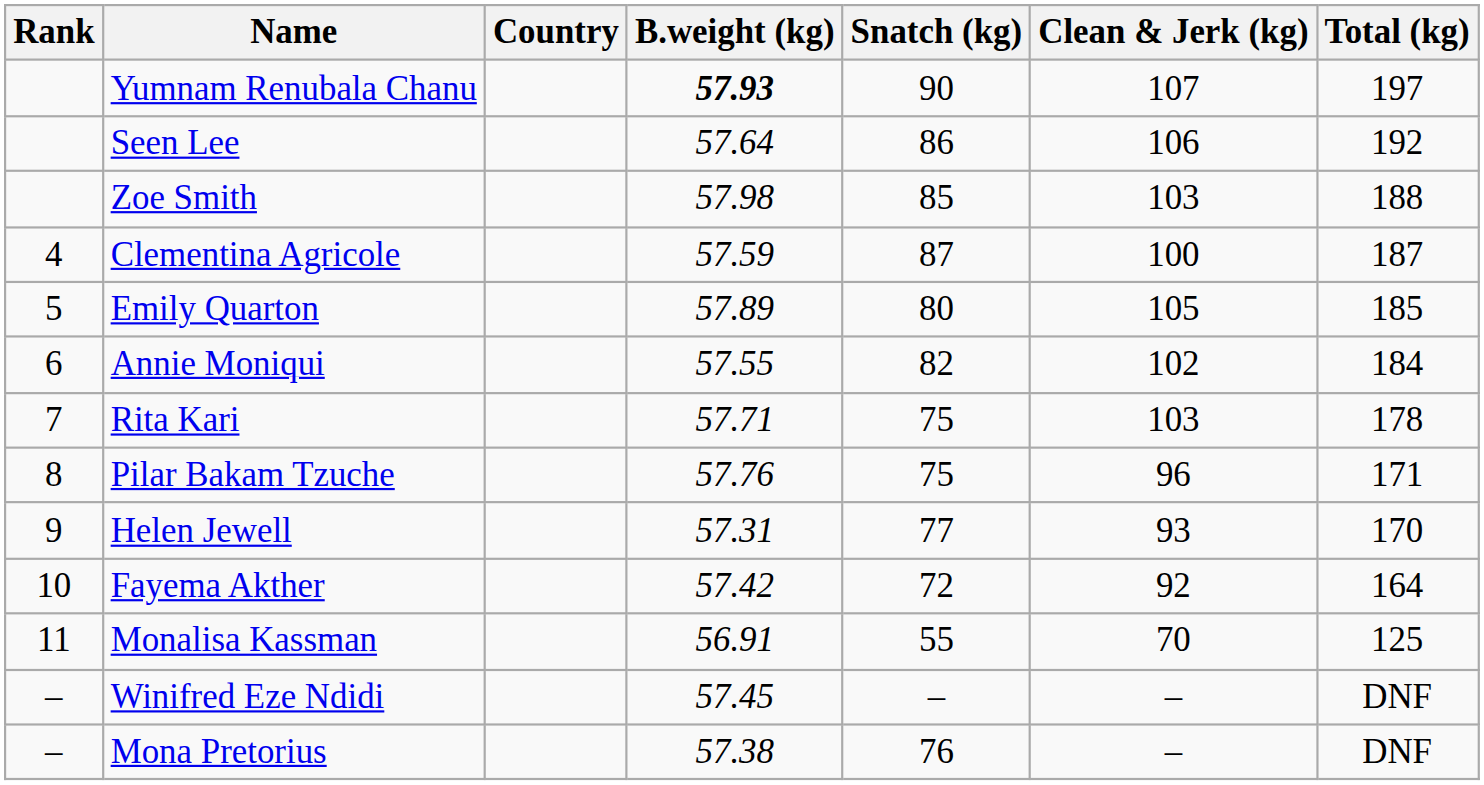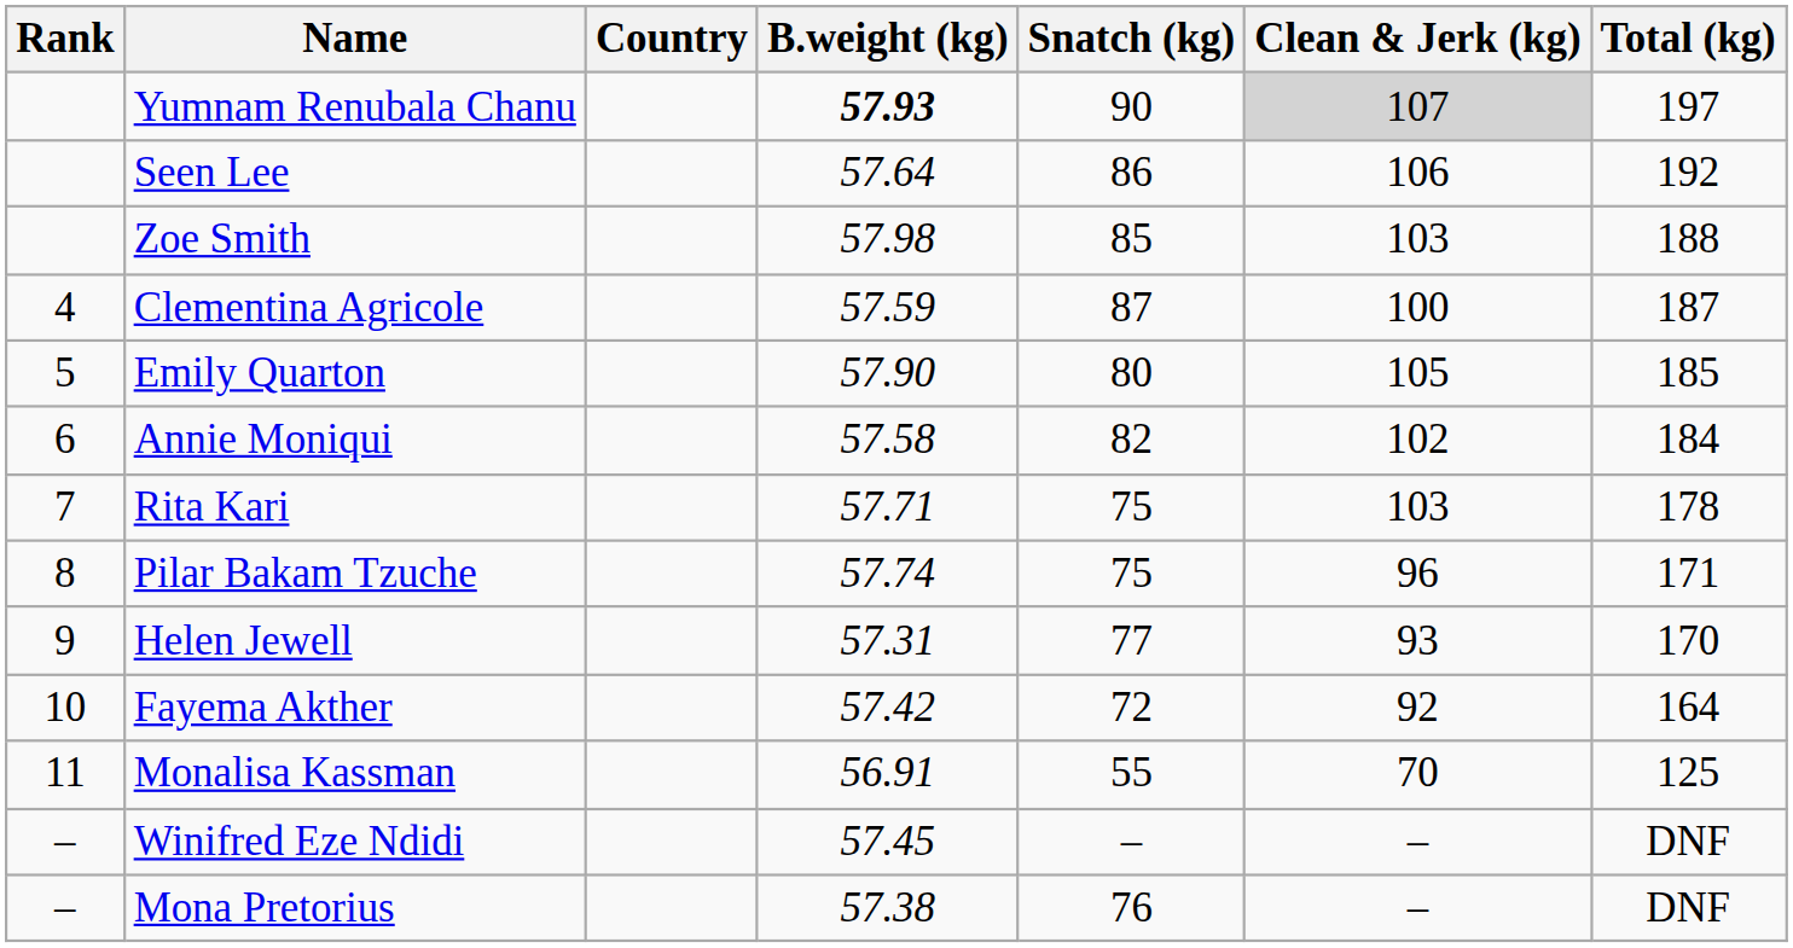Yumnam Renubala Chanu | Clean & Jerk (kg): no background -> lightgrey background
Emily Quarton | B.weight (kg): 57.89 -> 57.90
Annie Moniqui | B.weight (kg): 57.55 -> 57.58
Pilar Bakam Tzuche | B.weight (kg): 57.76 -> 57.74
